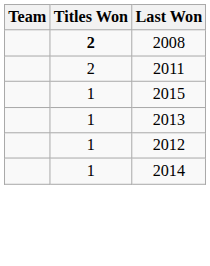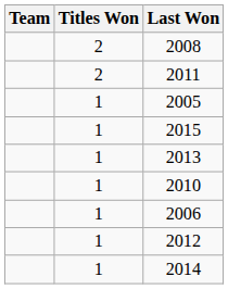2008 | Titles Won: bold -> normal
+ row: 1 | 2005
+ row: 1 | 2010
+ row: 1 | 2006
